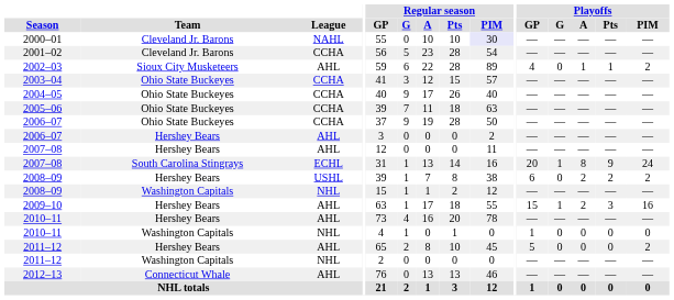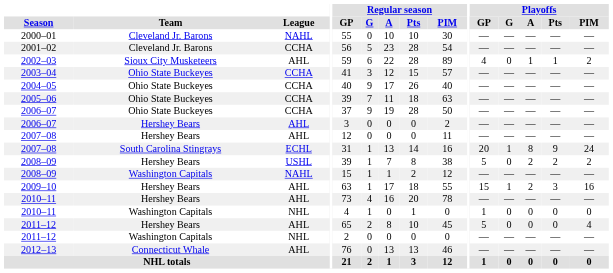2000–01 | Regular season / PIM: lavender background -> no background
2008–09 / Hershey Bears | Playoffs / GP: 6 -> 5
2008–09 / Washington Capitals | League: NHL -> NAHL
2011–12 / Hershey Bears | Playoffs / PIM: 2 -> 4
